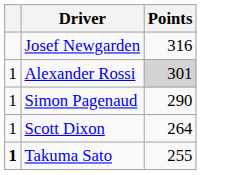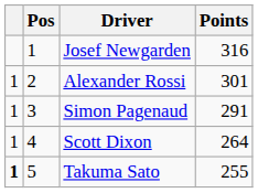+ column: Pos | 1 | 2 | 3 | 4 | 5
Alexander Rossi | Points: lightgrey background -> no background
Simon Pagenaud | Points: 290 -> 291
